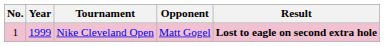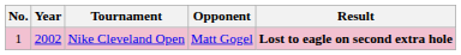Nike Cleveland Open | Year: 1999 -> 2002
